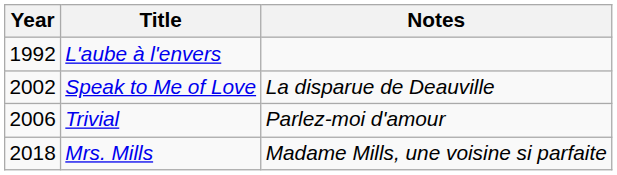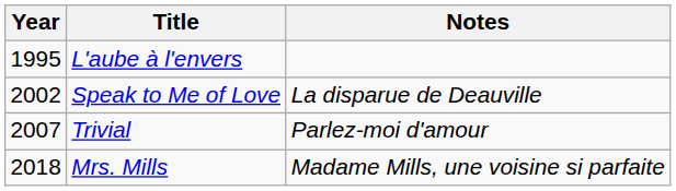L'aube à l'envers | Year: 1992 -> 1995
Trivial | Year: 2006 -> 2007
